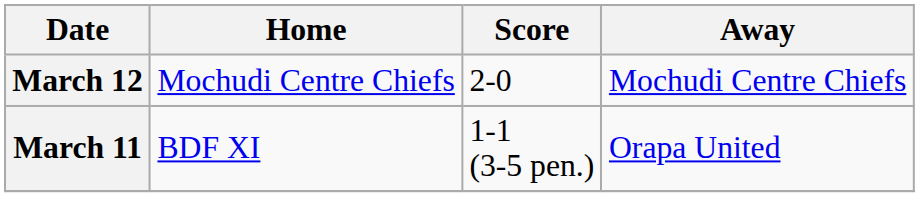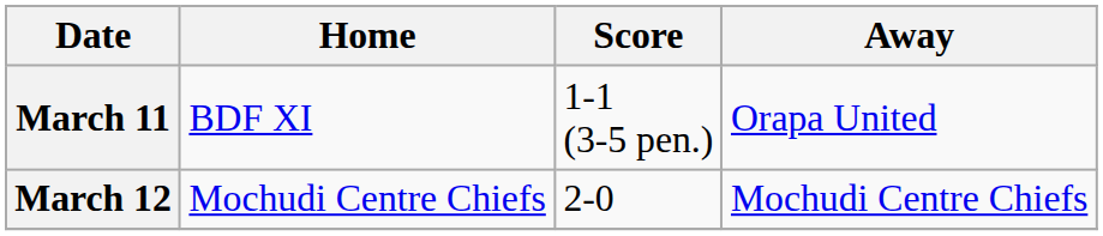rows swapped: March 11 <-> March 12
